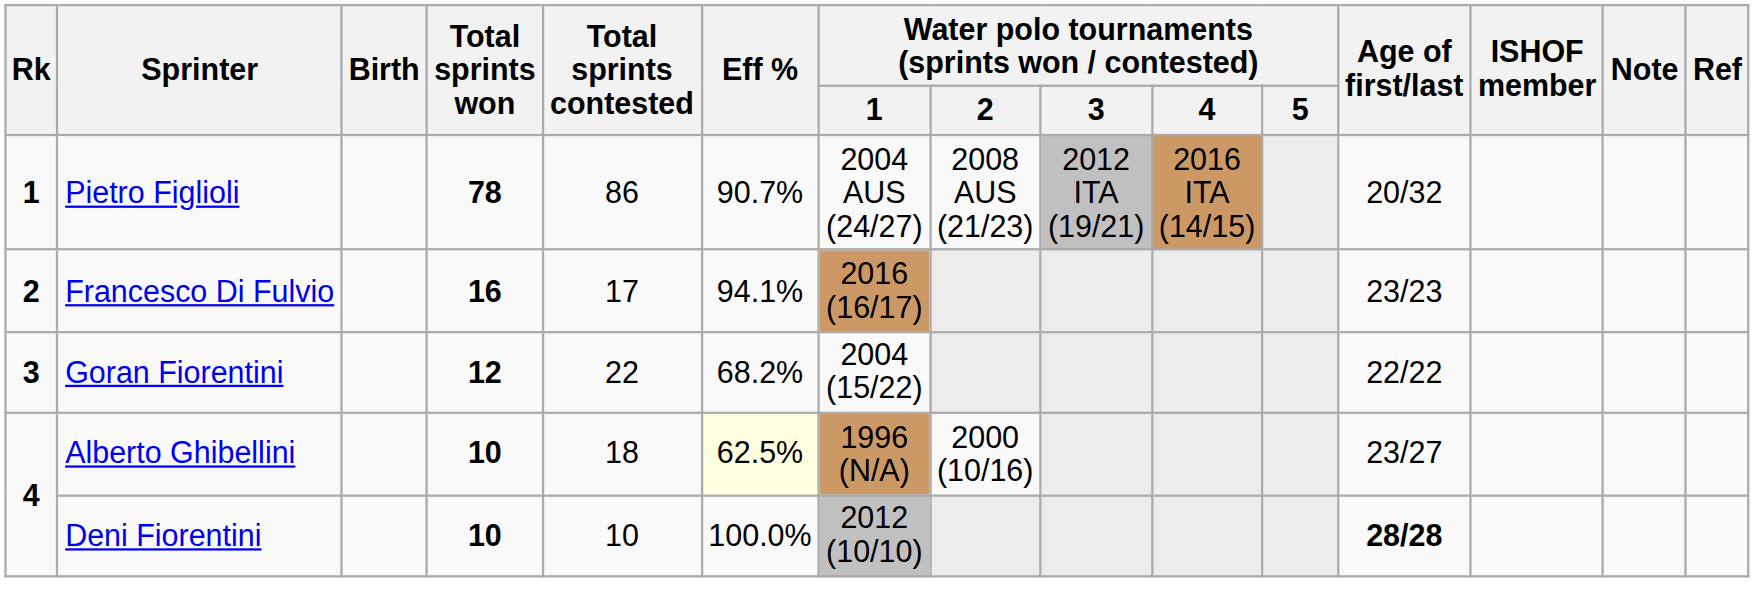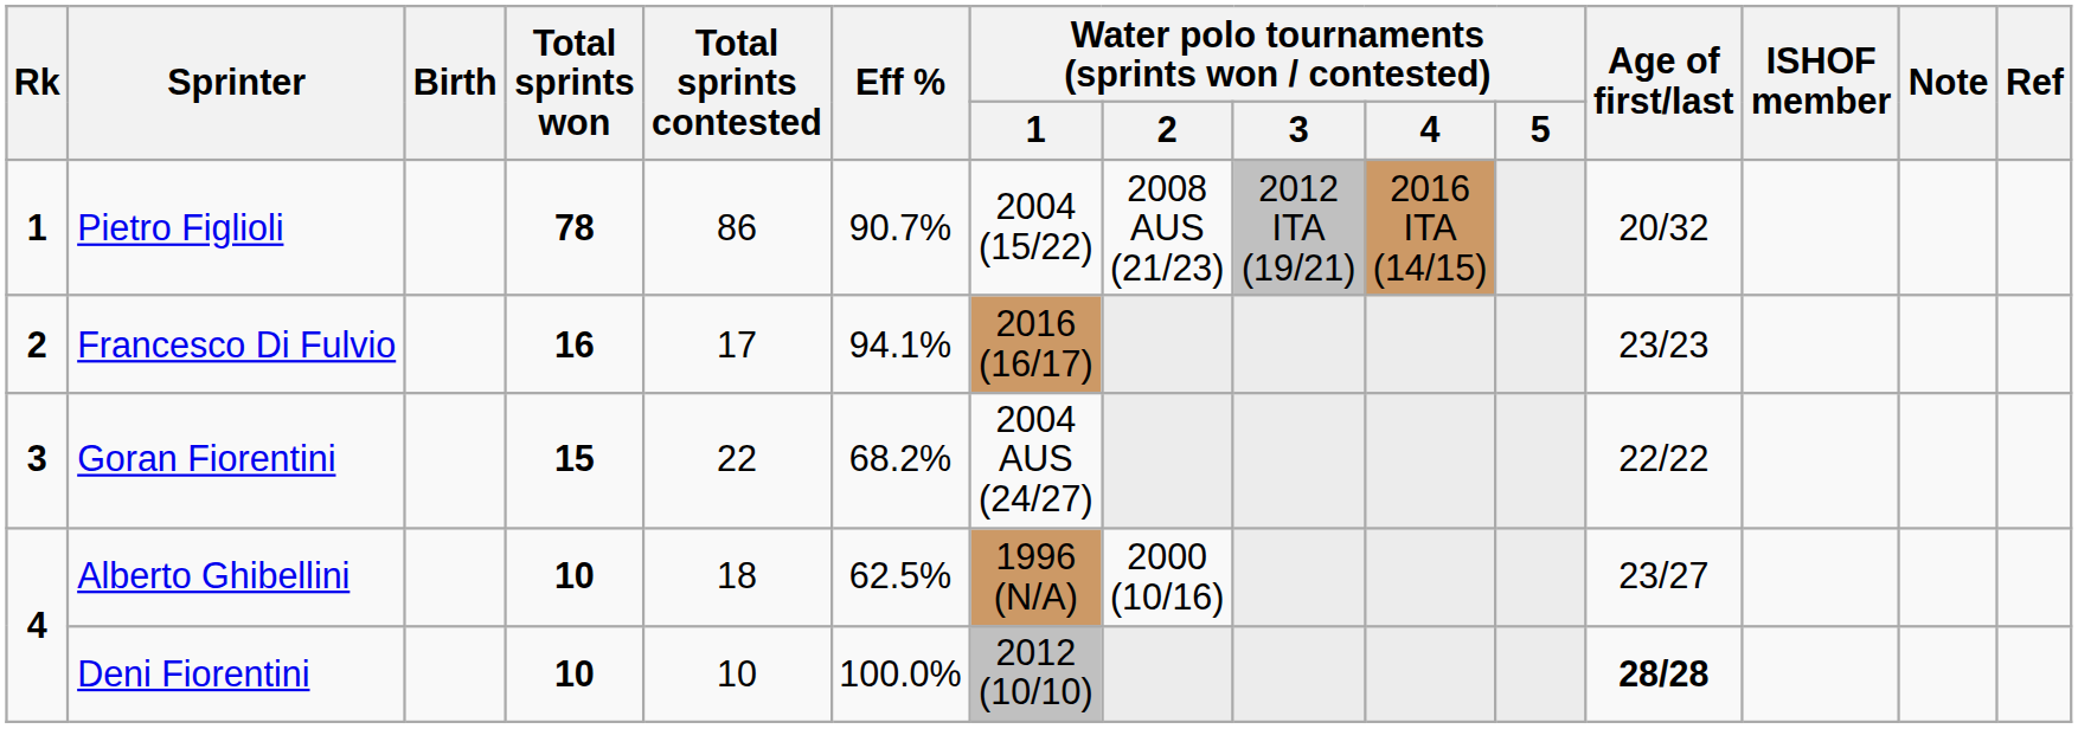Pietro Figlioli | Water polo tournaments (sprints won / contested) / 1: 2004 AUS (24/27) -> 2004 (15/22)
Goran Fiorentini | Total sprints won: 12 -> 15
Goran Fiorentini | Water polo tournaments (sprints won / contested) / 1: 2004 (15/22) -> 2004 AUS (24/27)
Alberto Ghibellini | Eff %: lightyellow background -> no background
